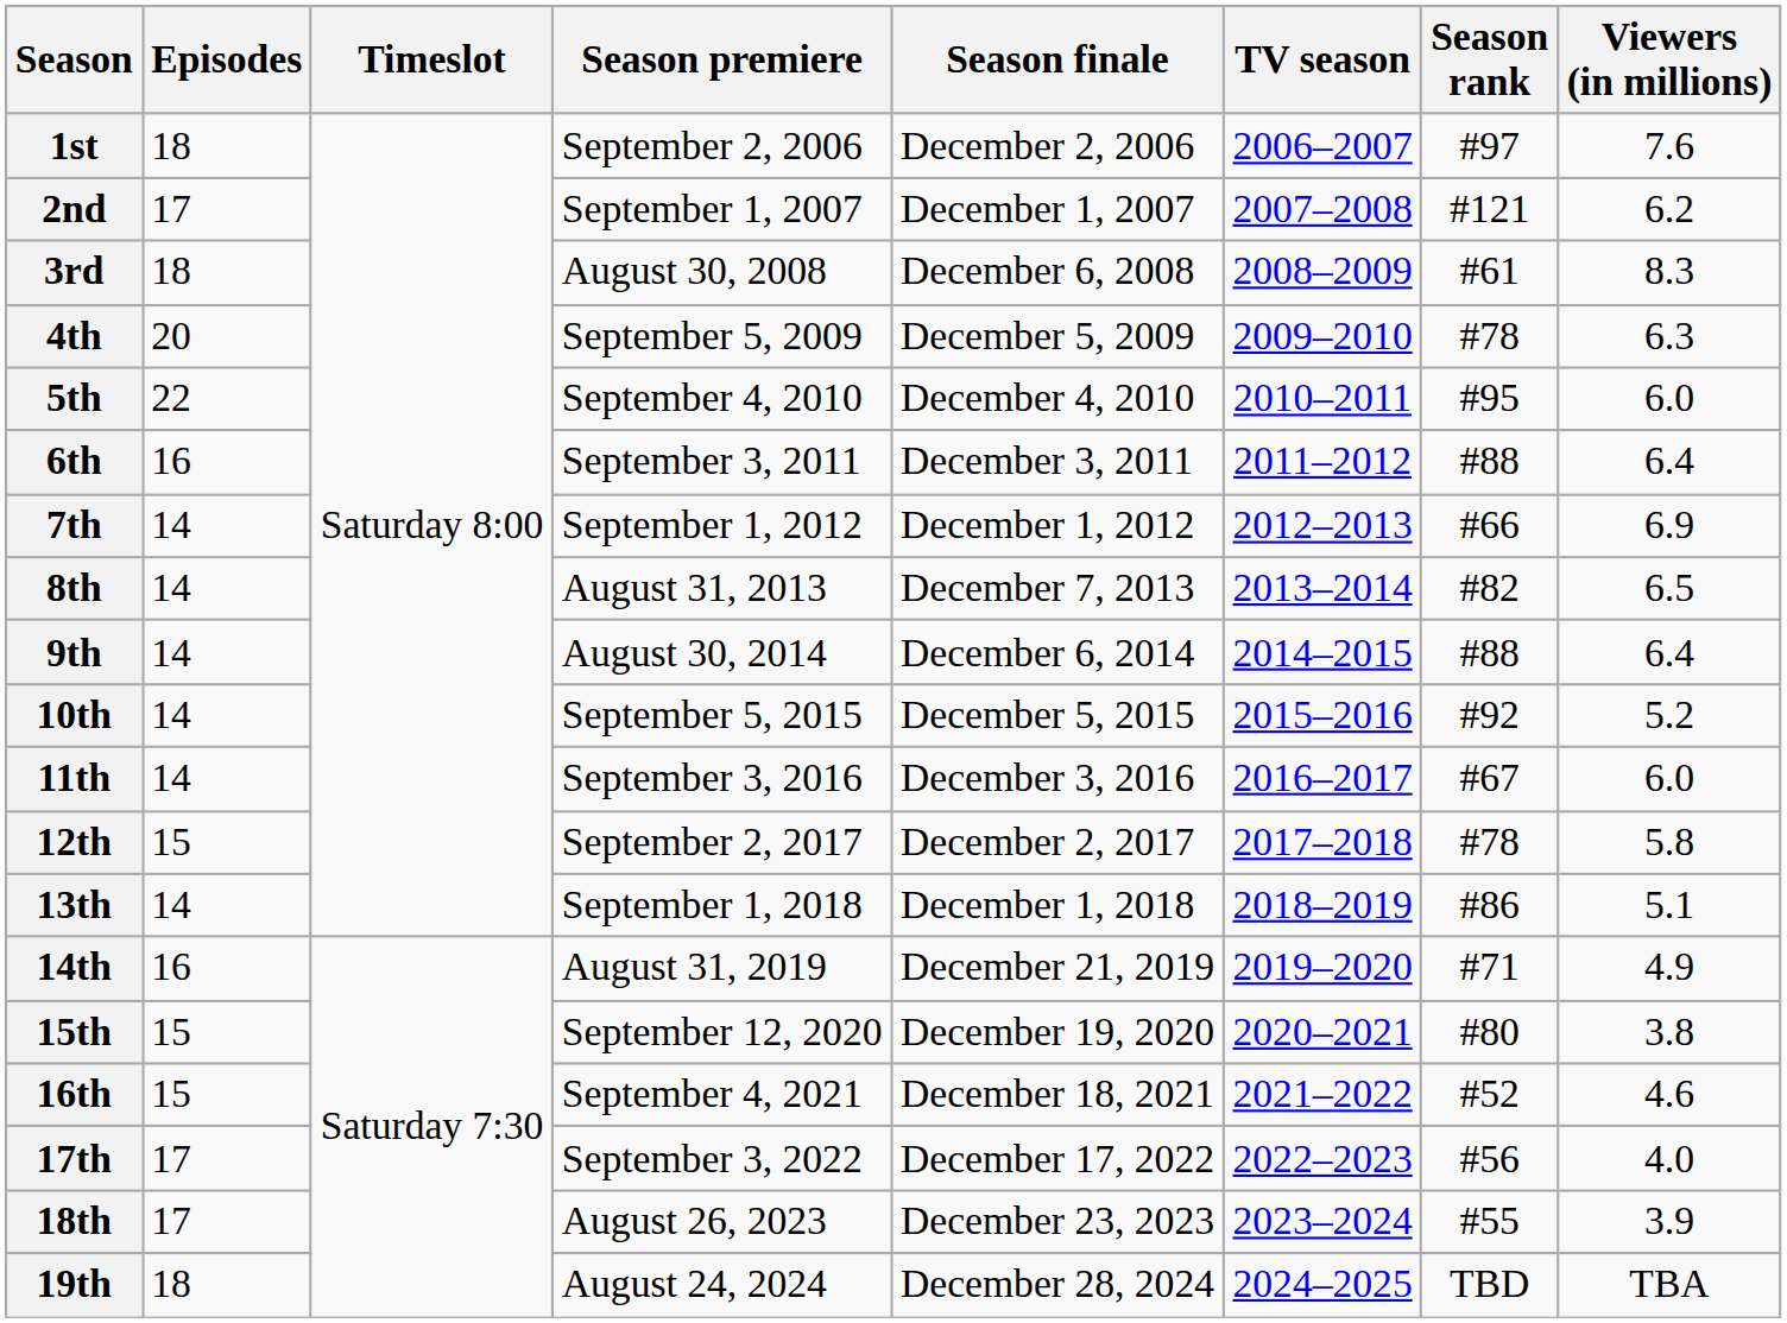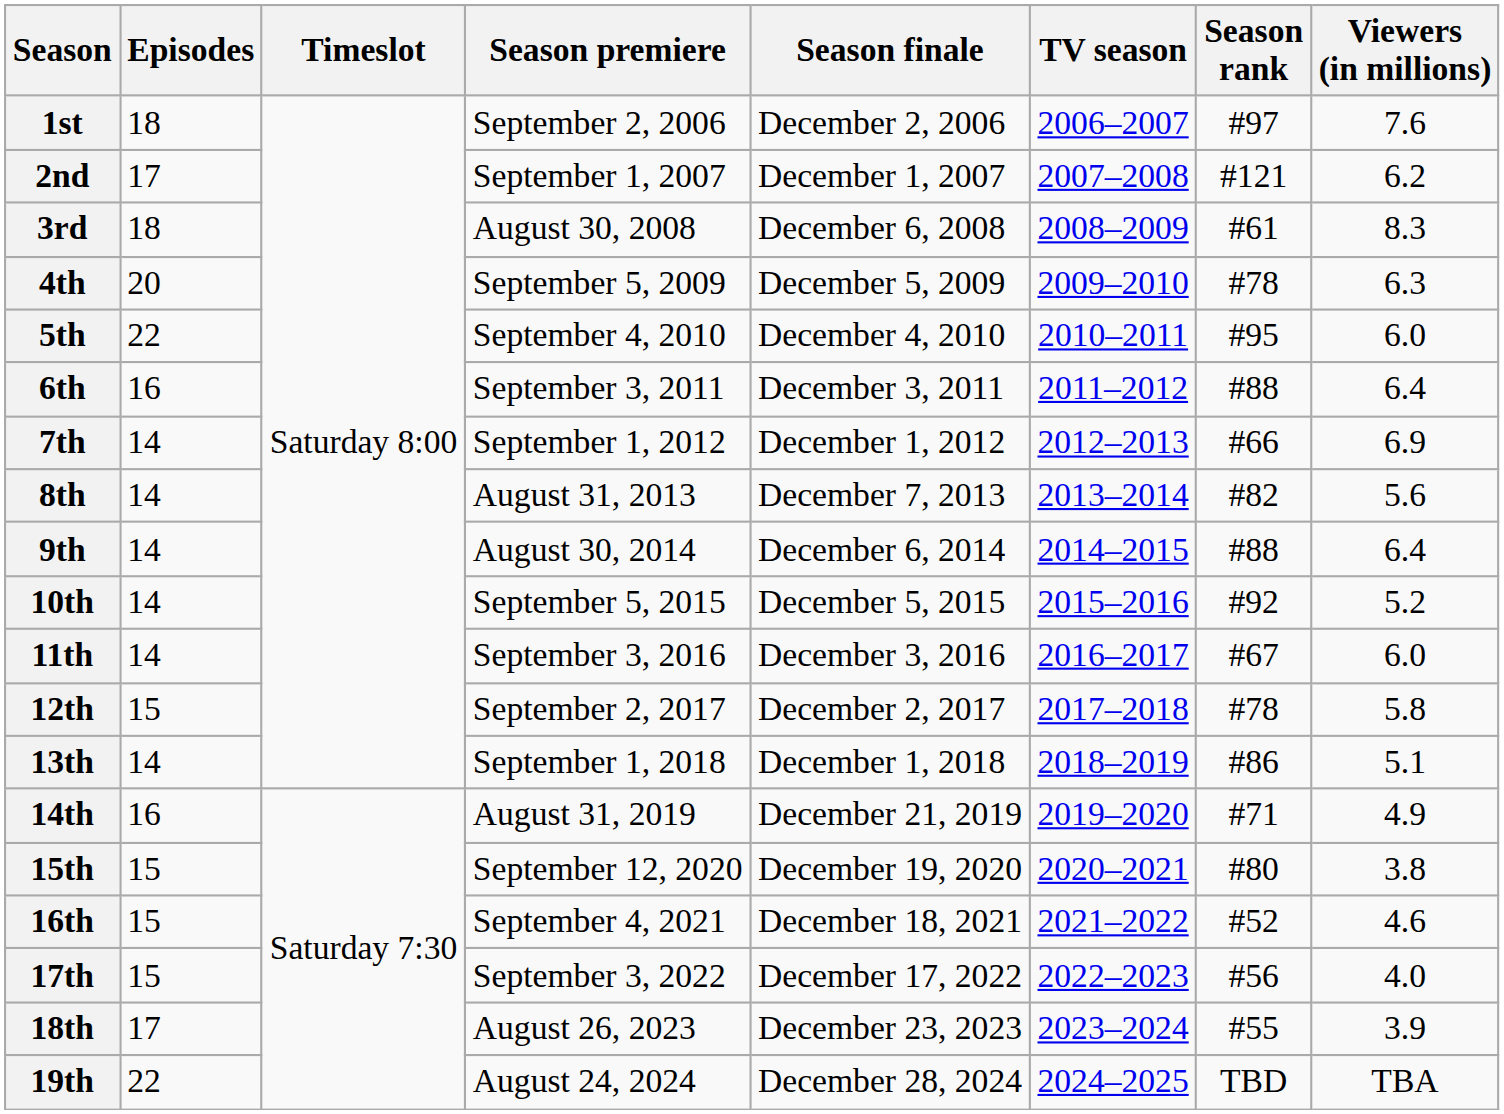8th | Viewers (in millions): 6.5 -> 5.6
17th | Episodes: 17 -> 15
19th | Episodes: 18 -> 22
